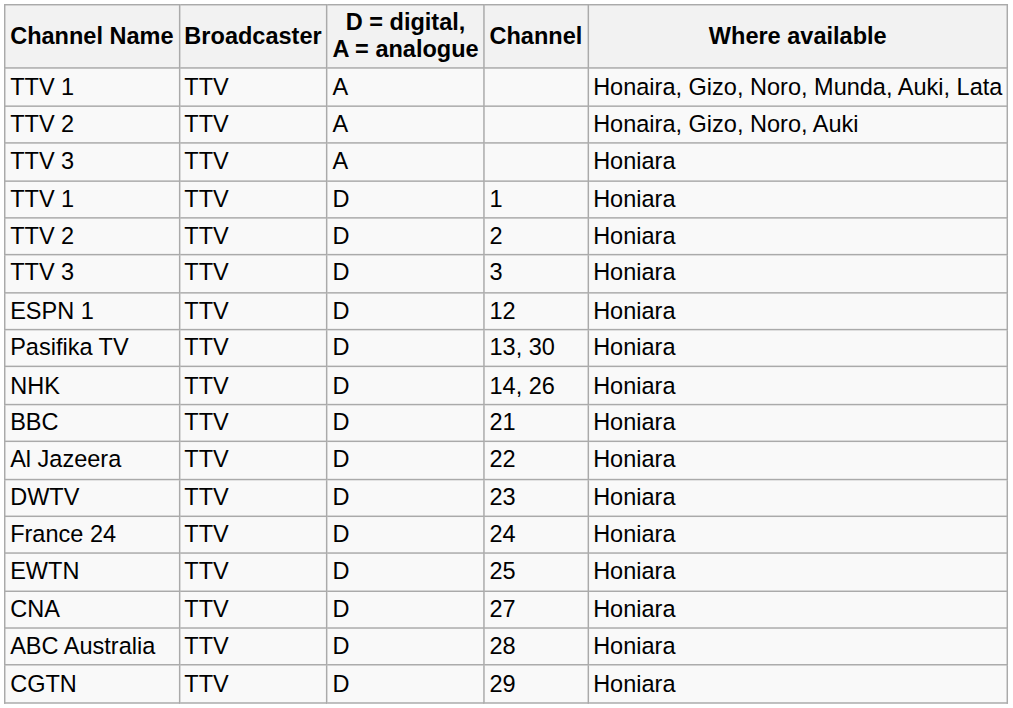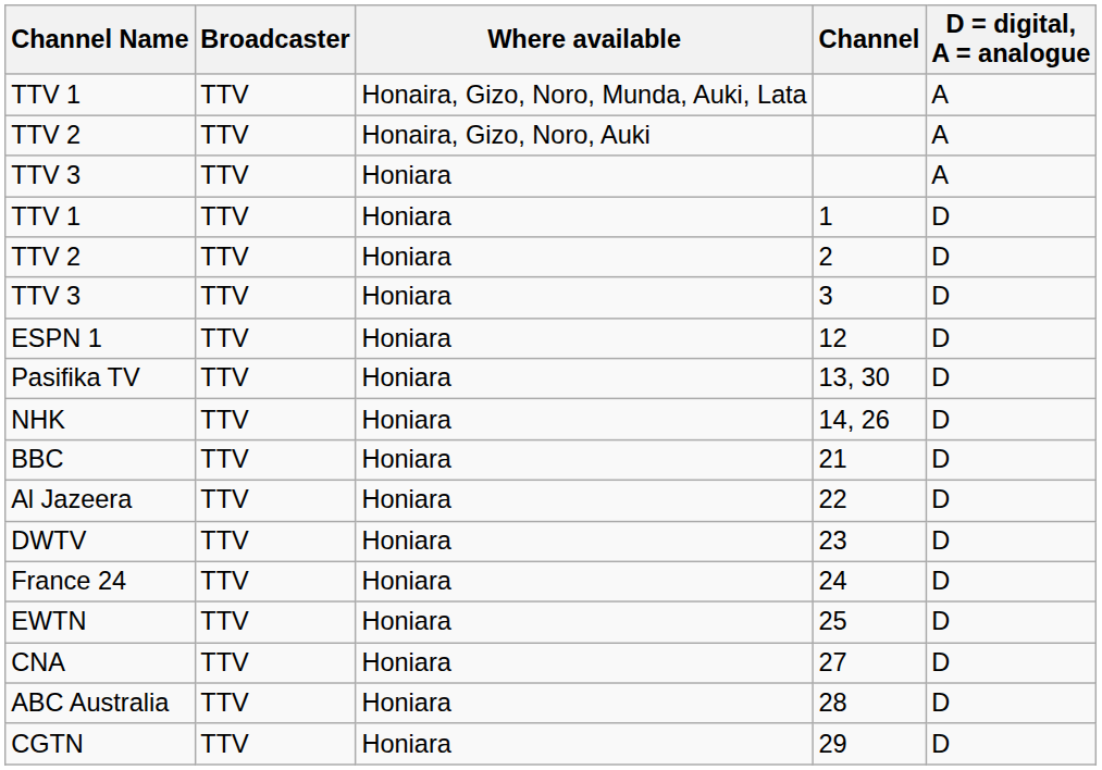columns swapped: D = digital, A = analogue <-> Where available
